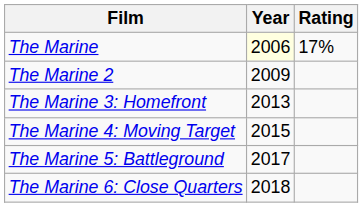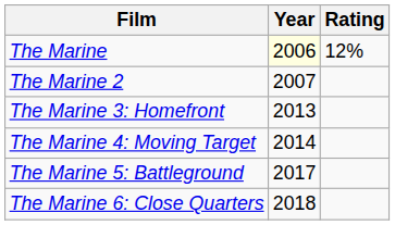The Marine | Rating: 17% -> 12%
The Marine 2 | Year: 2009 -> 2007
The Marine 4: Moving Target | Year: 2015 -> 2014
